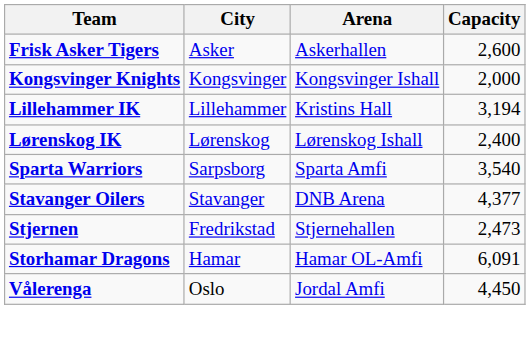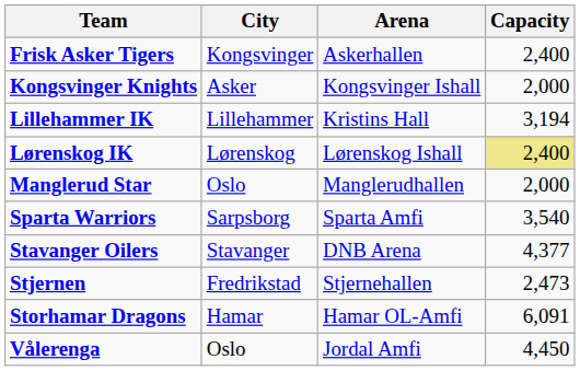Frisk Asker Tigers | City: Asker -> Kongsvinger
Frisk Asker Tigers | Capacity: 2,600 -> 2,400
Kongsvinger Knights | City: Kongsvinger -> Asker
Lørenskog IK | Capacity: no background -> khaki background
+ row: Manglerud Star | Oslo | Manglerudhallen | 2,000
